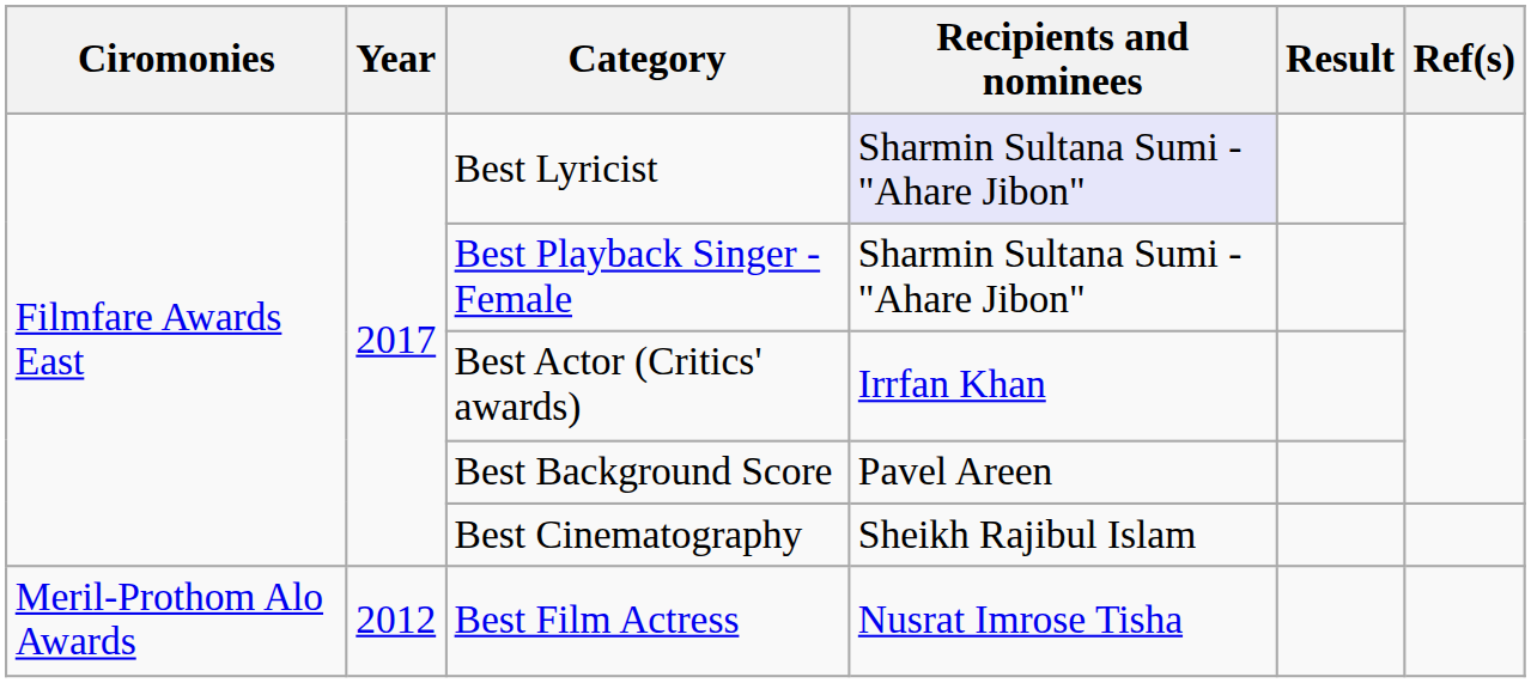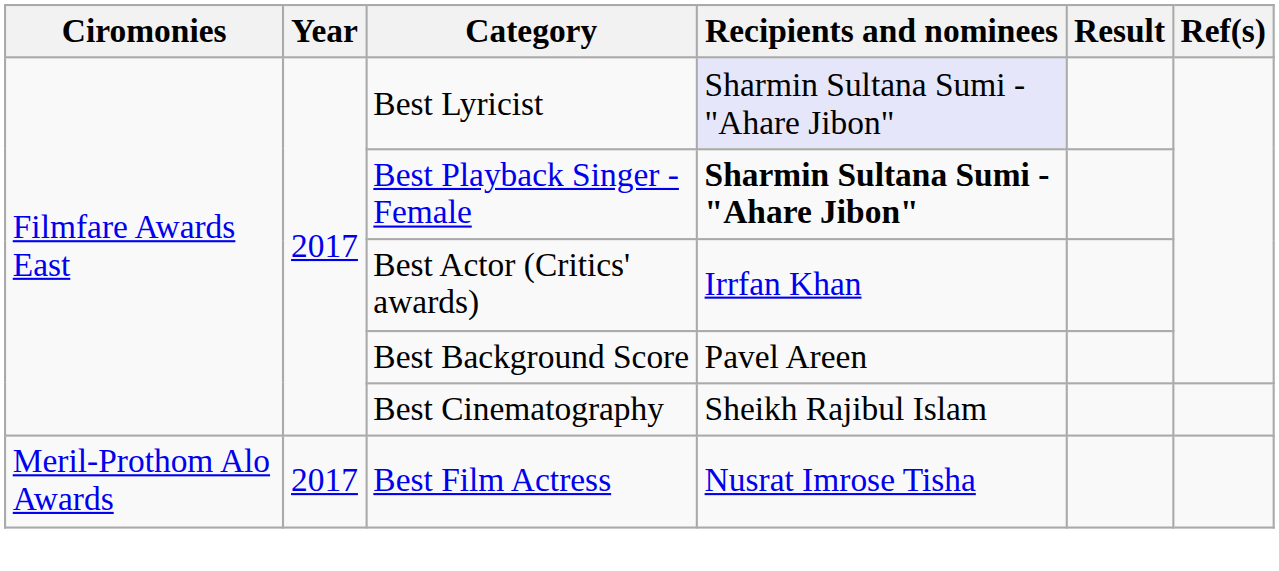Best Playback Singer - Female | Recipients and nominees: normal -> bold
Best Film Actress | Year: 2012 -> 2017
